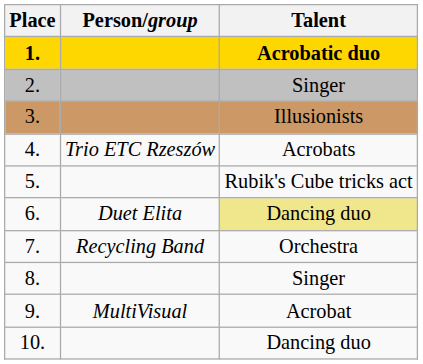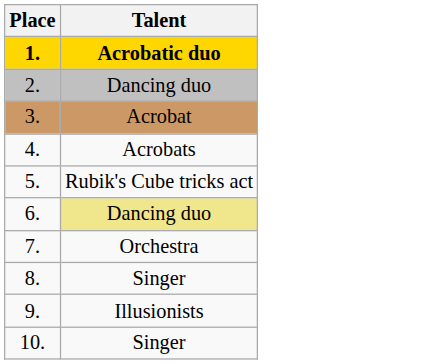- column: Person/group | Trio ETC Rzeszów | Duet Elita | Recycling Band | MultiVisual
2. | Talent: Singer -> Dancing duo
3. | Talent: Illusionists -> Acrobat
9. | Talent: Acrobat -> Illusionists
10. | Talent: Dancing duo -> Singer
